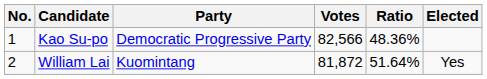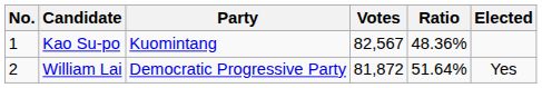Kao Su-po | Party: Democratic Progressive Party -> Kuomintang
Kao Su-po | Votes: 82,566 -> 82,567
William Lai | Party: Kuomintang -> Democratic Progressive Party
